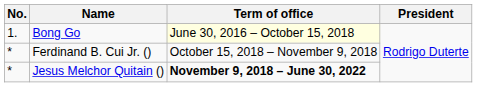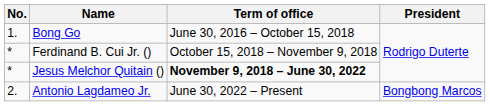Bong Go | Term of office: lightyellow background -> no background
+ row: 2. | Antonio Lagdameo Jr. | June 30, 2022 – Present | Bongbong Marcos
